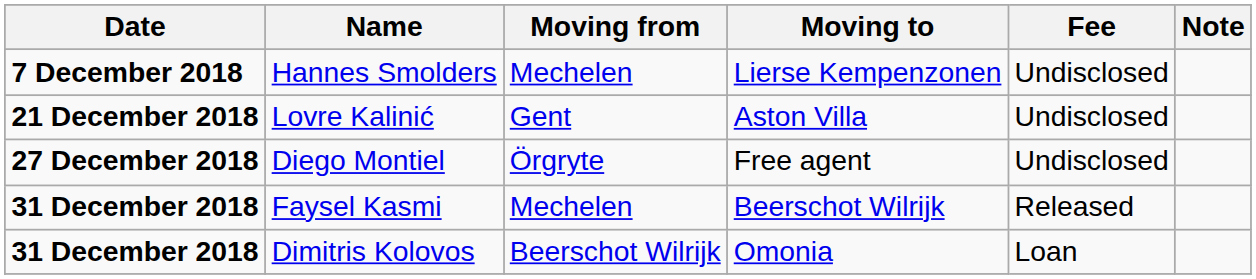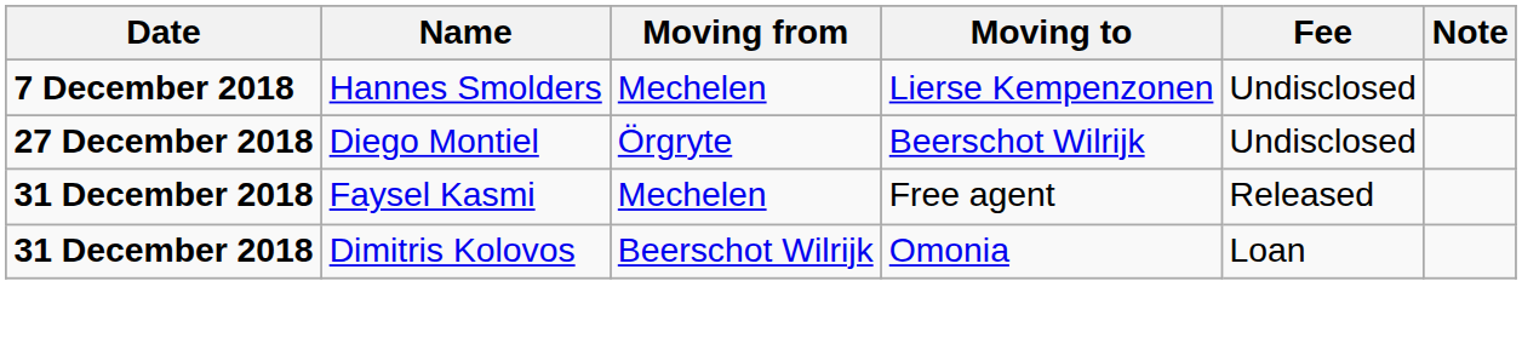- row: 21 December 2018 | Lovre Kalinić | Gent | Aston Villa | Undisclosed
Diego Montiel | Moving to: Free agent -> Beerschot Wilrijk
Faysel Kasmi | Moving to: Beerschot Wilrijk -> Free agent
